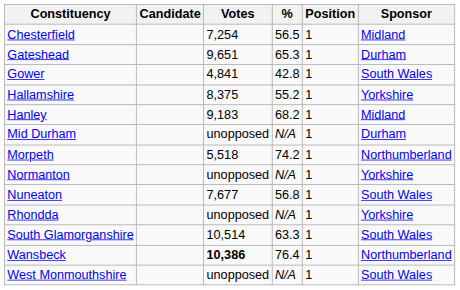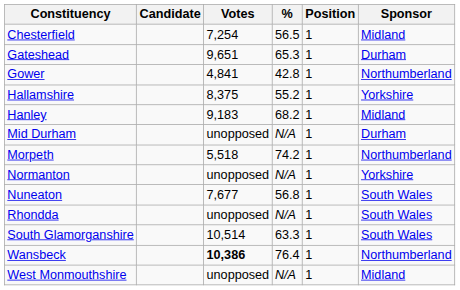Gower | Sponsor: South Wales -> Northumberland
Rhondda | Sponsor: Yorkshire -> South Wales
West Monmouthshire | Sponsor: South Wales -> Midland
